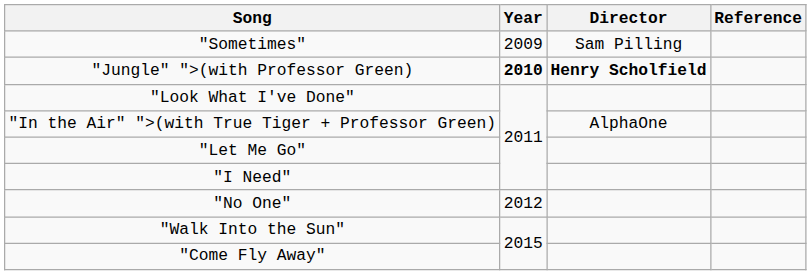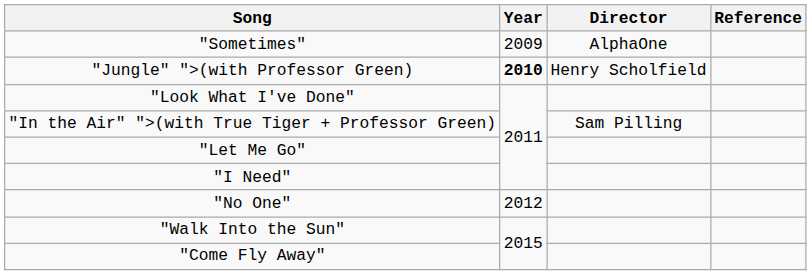"Sometimes" | Director: Sam Pilling -> AlphaOne
"Jungle" ">(with Professor Green) | Director: bold -> normal
"In the Air" ">(with True Tiger + Professor Green) | Director: AlphaOne -> Sam Pilling
